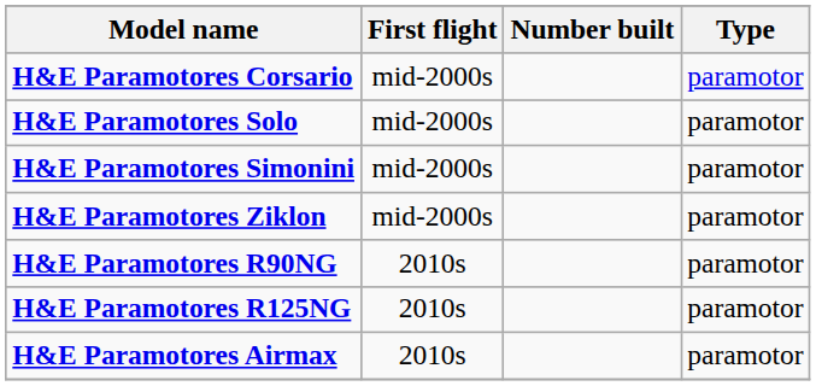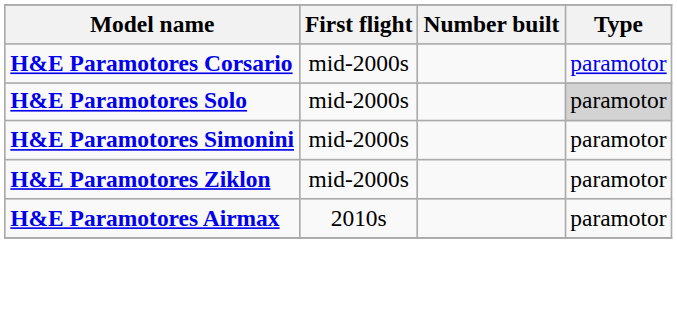H&E Paramotores Solo | Type: no background -> lightgrey background
- row: H&E Paramotores R90NG | 2010s | paramotor
- row: H&E Paramotores R125NG | 2010s | paramotor
